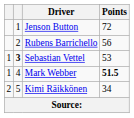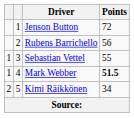Sebastian Vettel | column 2: bold -> normal
Sebastian Vettel | Points: 53 -> 55
